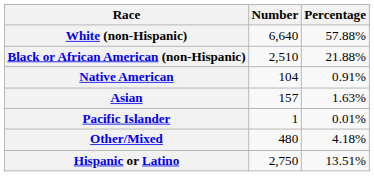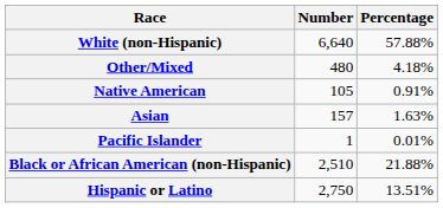rows swapped: Black or African American (non-Hispanic) <-> Other/Mixed
Native American | Number: 104 -> 105
